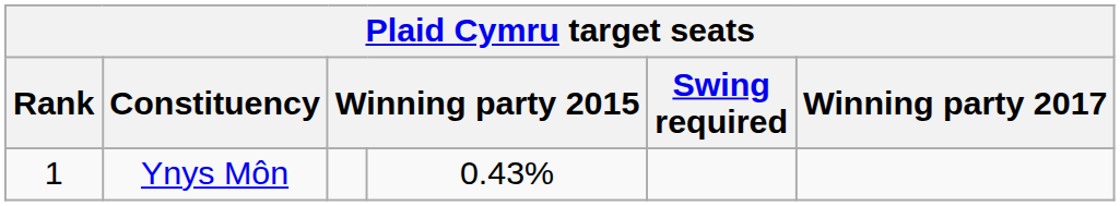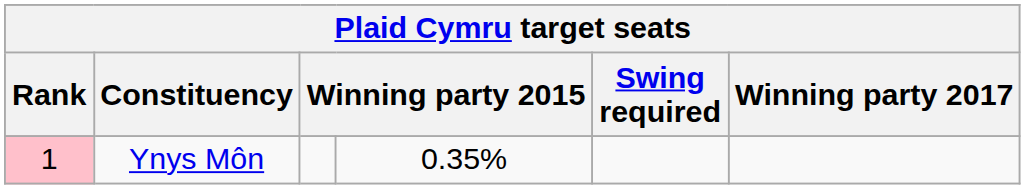Ynys Môn | Rank: no background -> pink background
Ynys Môn | column 4: 0.43% -> 0.35%
